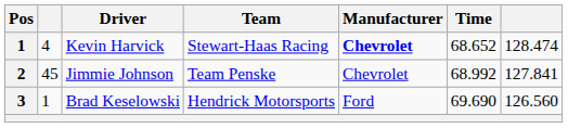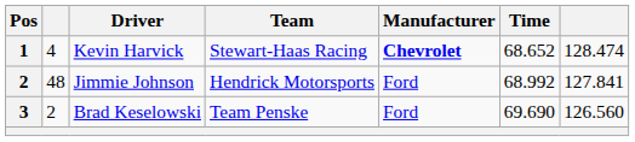Jimmie Johnson | column 2: 45 -> 48
Jimmie Johnson | Team: Team Penske -> Hendrick Motorsports
Jimmie Johnson | Manufacturer: Chevrolet -> Ford
Brad Keselowski | column 2: 1 -> 2
Brad Keselowski | Team: Hendrick Motorsports -> Team Penske
